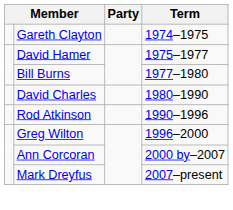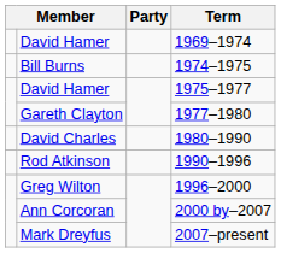+ row: David Hamer | 1969–1974
1974–1975 | column 2: Gareth Clayton -> Bill Burns
1977–1980 | column 2: Bill Burns -> Gareth Clayton
